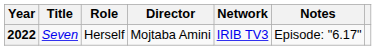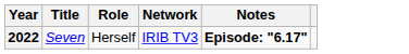- column: Director | Mojtaba Amini
2022 | Notes: normal -> bold
